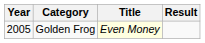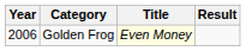Golden Frog | Year: 2005 -> 2006
